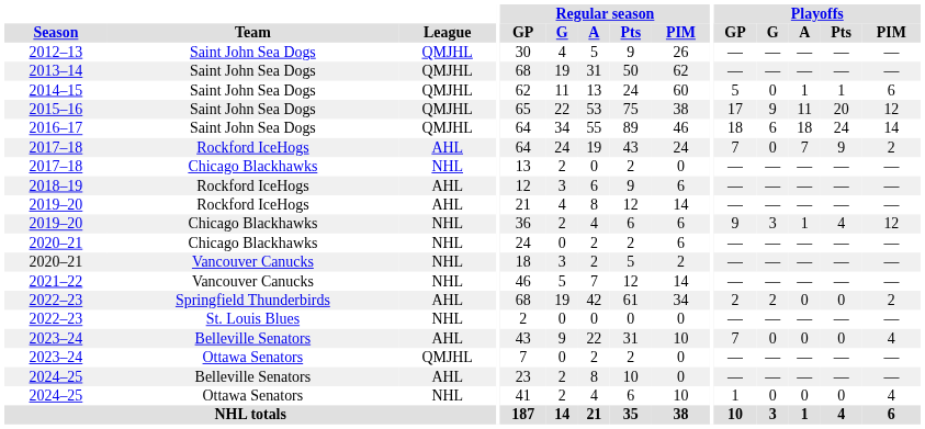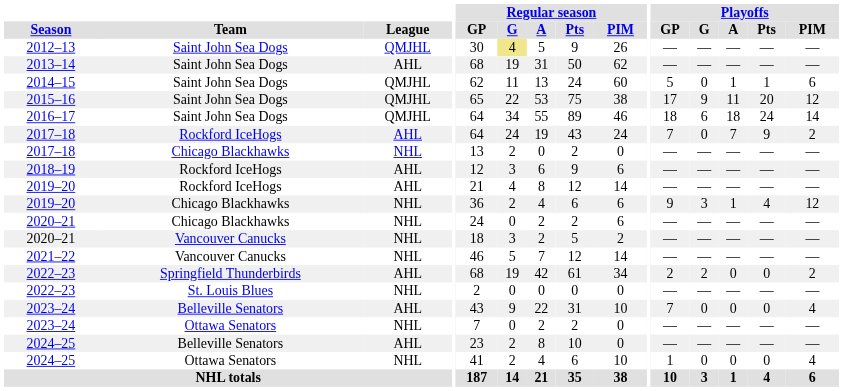2012–13 | Regular season / G: no background -> khaki background
2013–14 | League: QMJHL -> AHL
2023–24 / Ottawa Senators | League: QMJHL -> NHL
